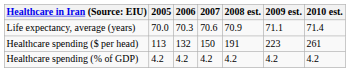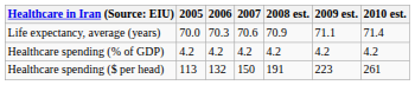rows swapped: Healthcare spending (% of GDP) <-> Healthcare spending ($ per head)
